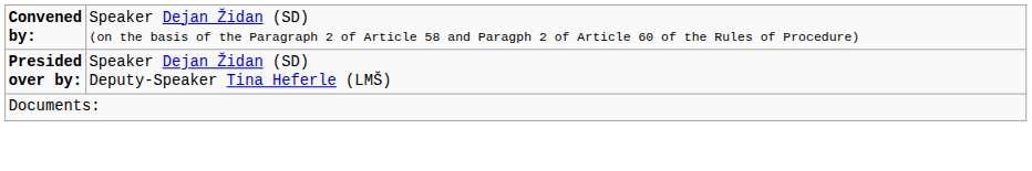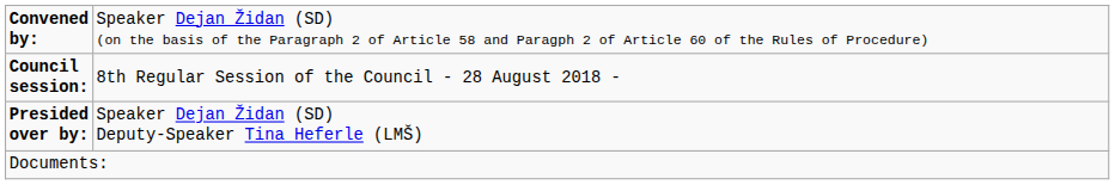+ row: Council session: | 8th Regular Session of the Council - 28 August 2018 -
